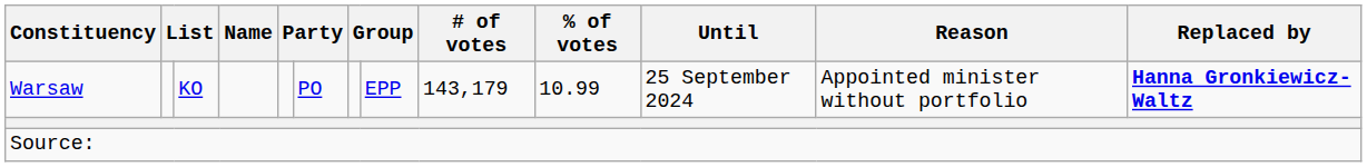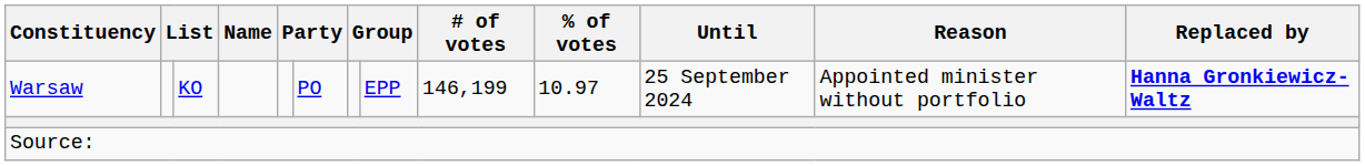Warsaw | # of votes: 143,179 -> 146,199
Warsaw | % of votes: 10.99 -> 10.97
